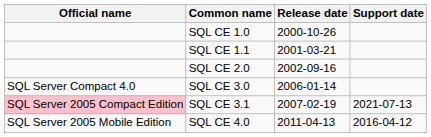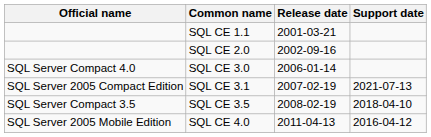- row: SQL CE 1.0 | 2000-10-26
SQL CE 3.1 | Official name: pink background -> no background
+ row: SQL Server Compact 3.5 | SQL CE 3.5 | 2008-02-19 | 2018-04-10
